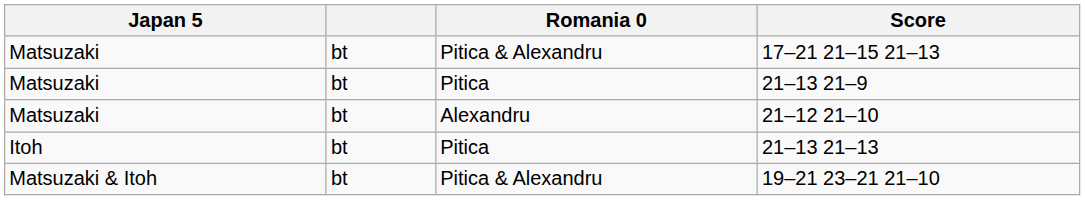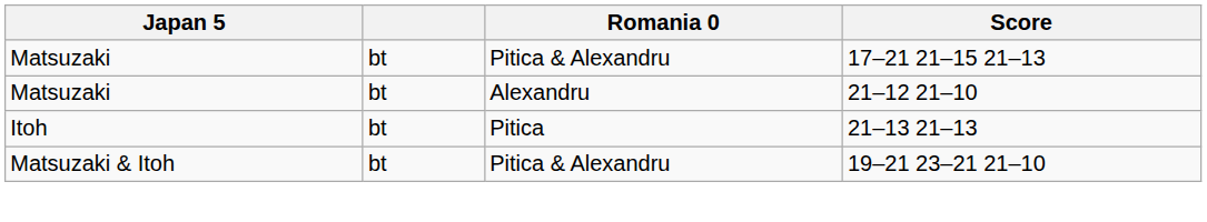- row: Matsuzaki | bt | Pitica | 21–13 21–9
